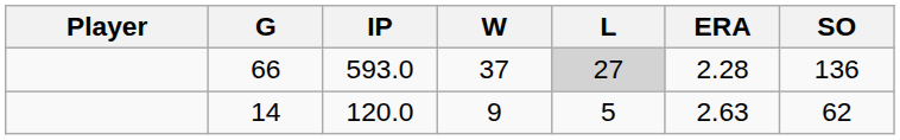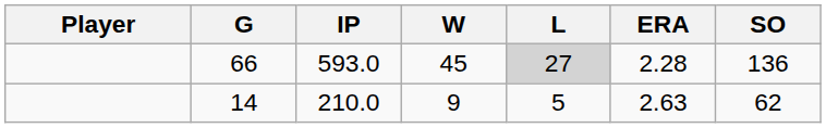66 | W: 37 -> 45
14 | IP: 120.0 -> 210.0
